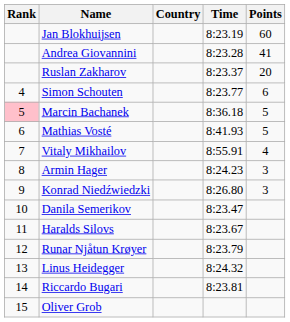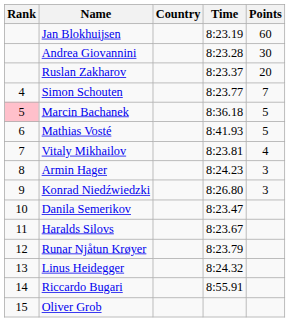Andrea Giovannini | Points: 41 -> 30
Simon Schouten | Points: 6 -> 7
Vitaly Mikhailov | Time: 8:55.91 -> 8:23.81
Riccardo Bugari | Time: 8:23.81 -> 8:55.91
